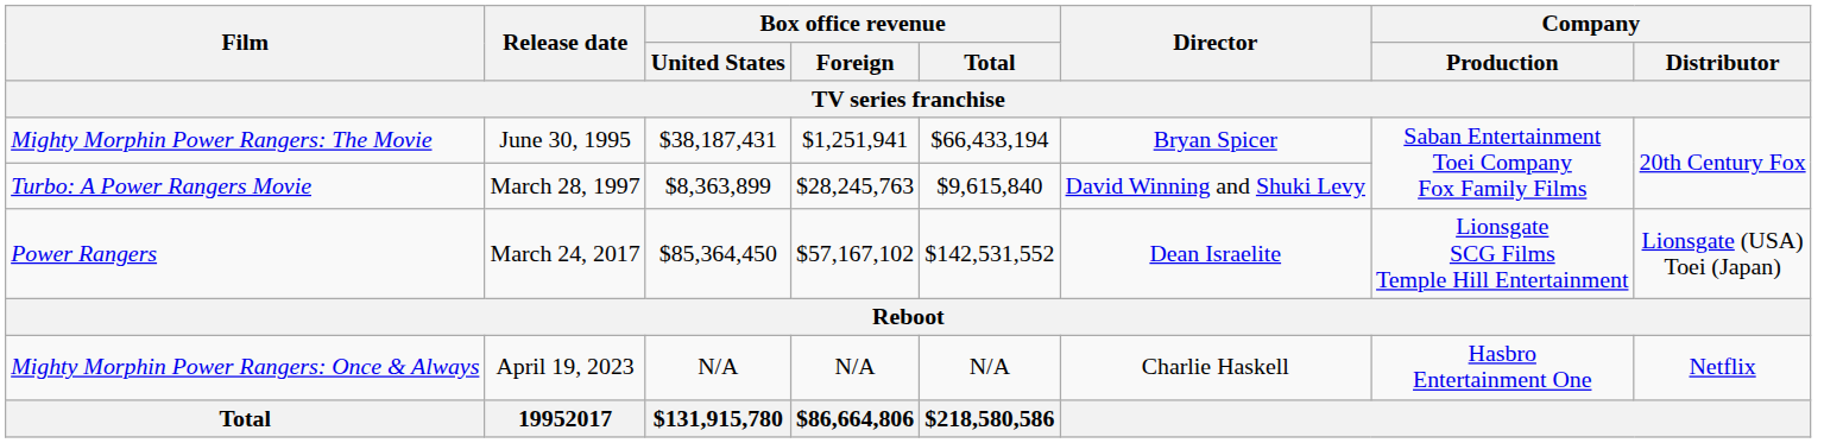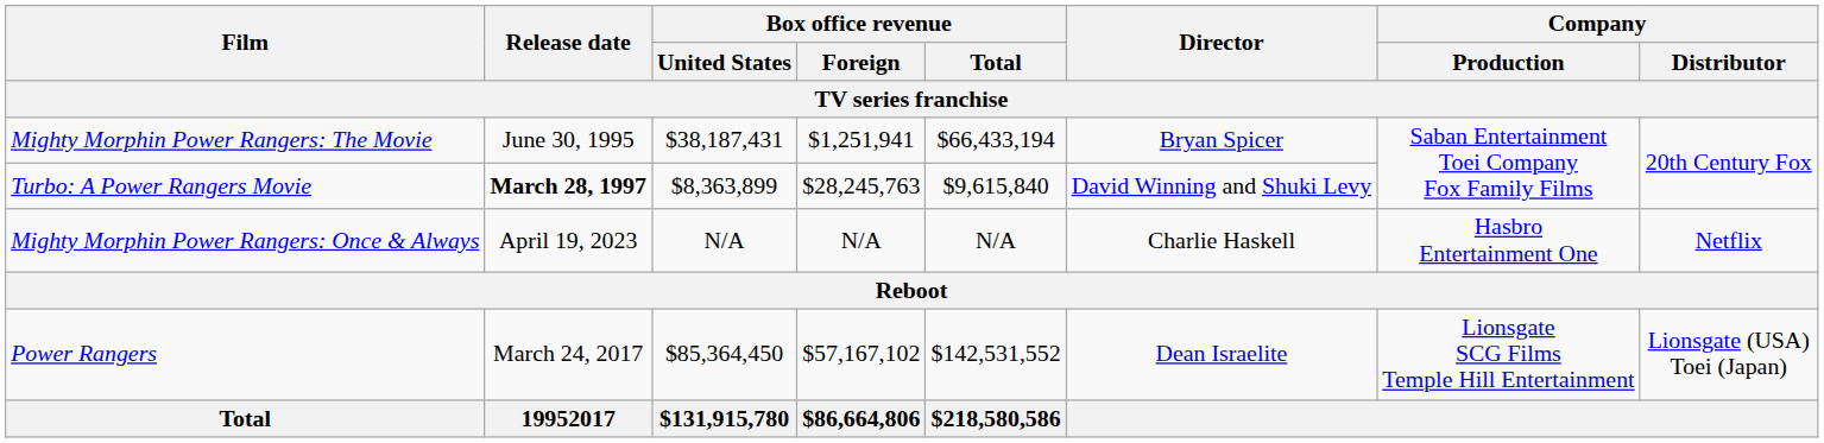Turbo: A Power Rangers Movie | Release date: normal -> bold
rows swapped: Mighty Morphin Power Rangers: Once & Always <-> Power Rangers
